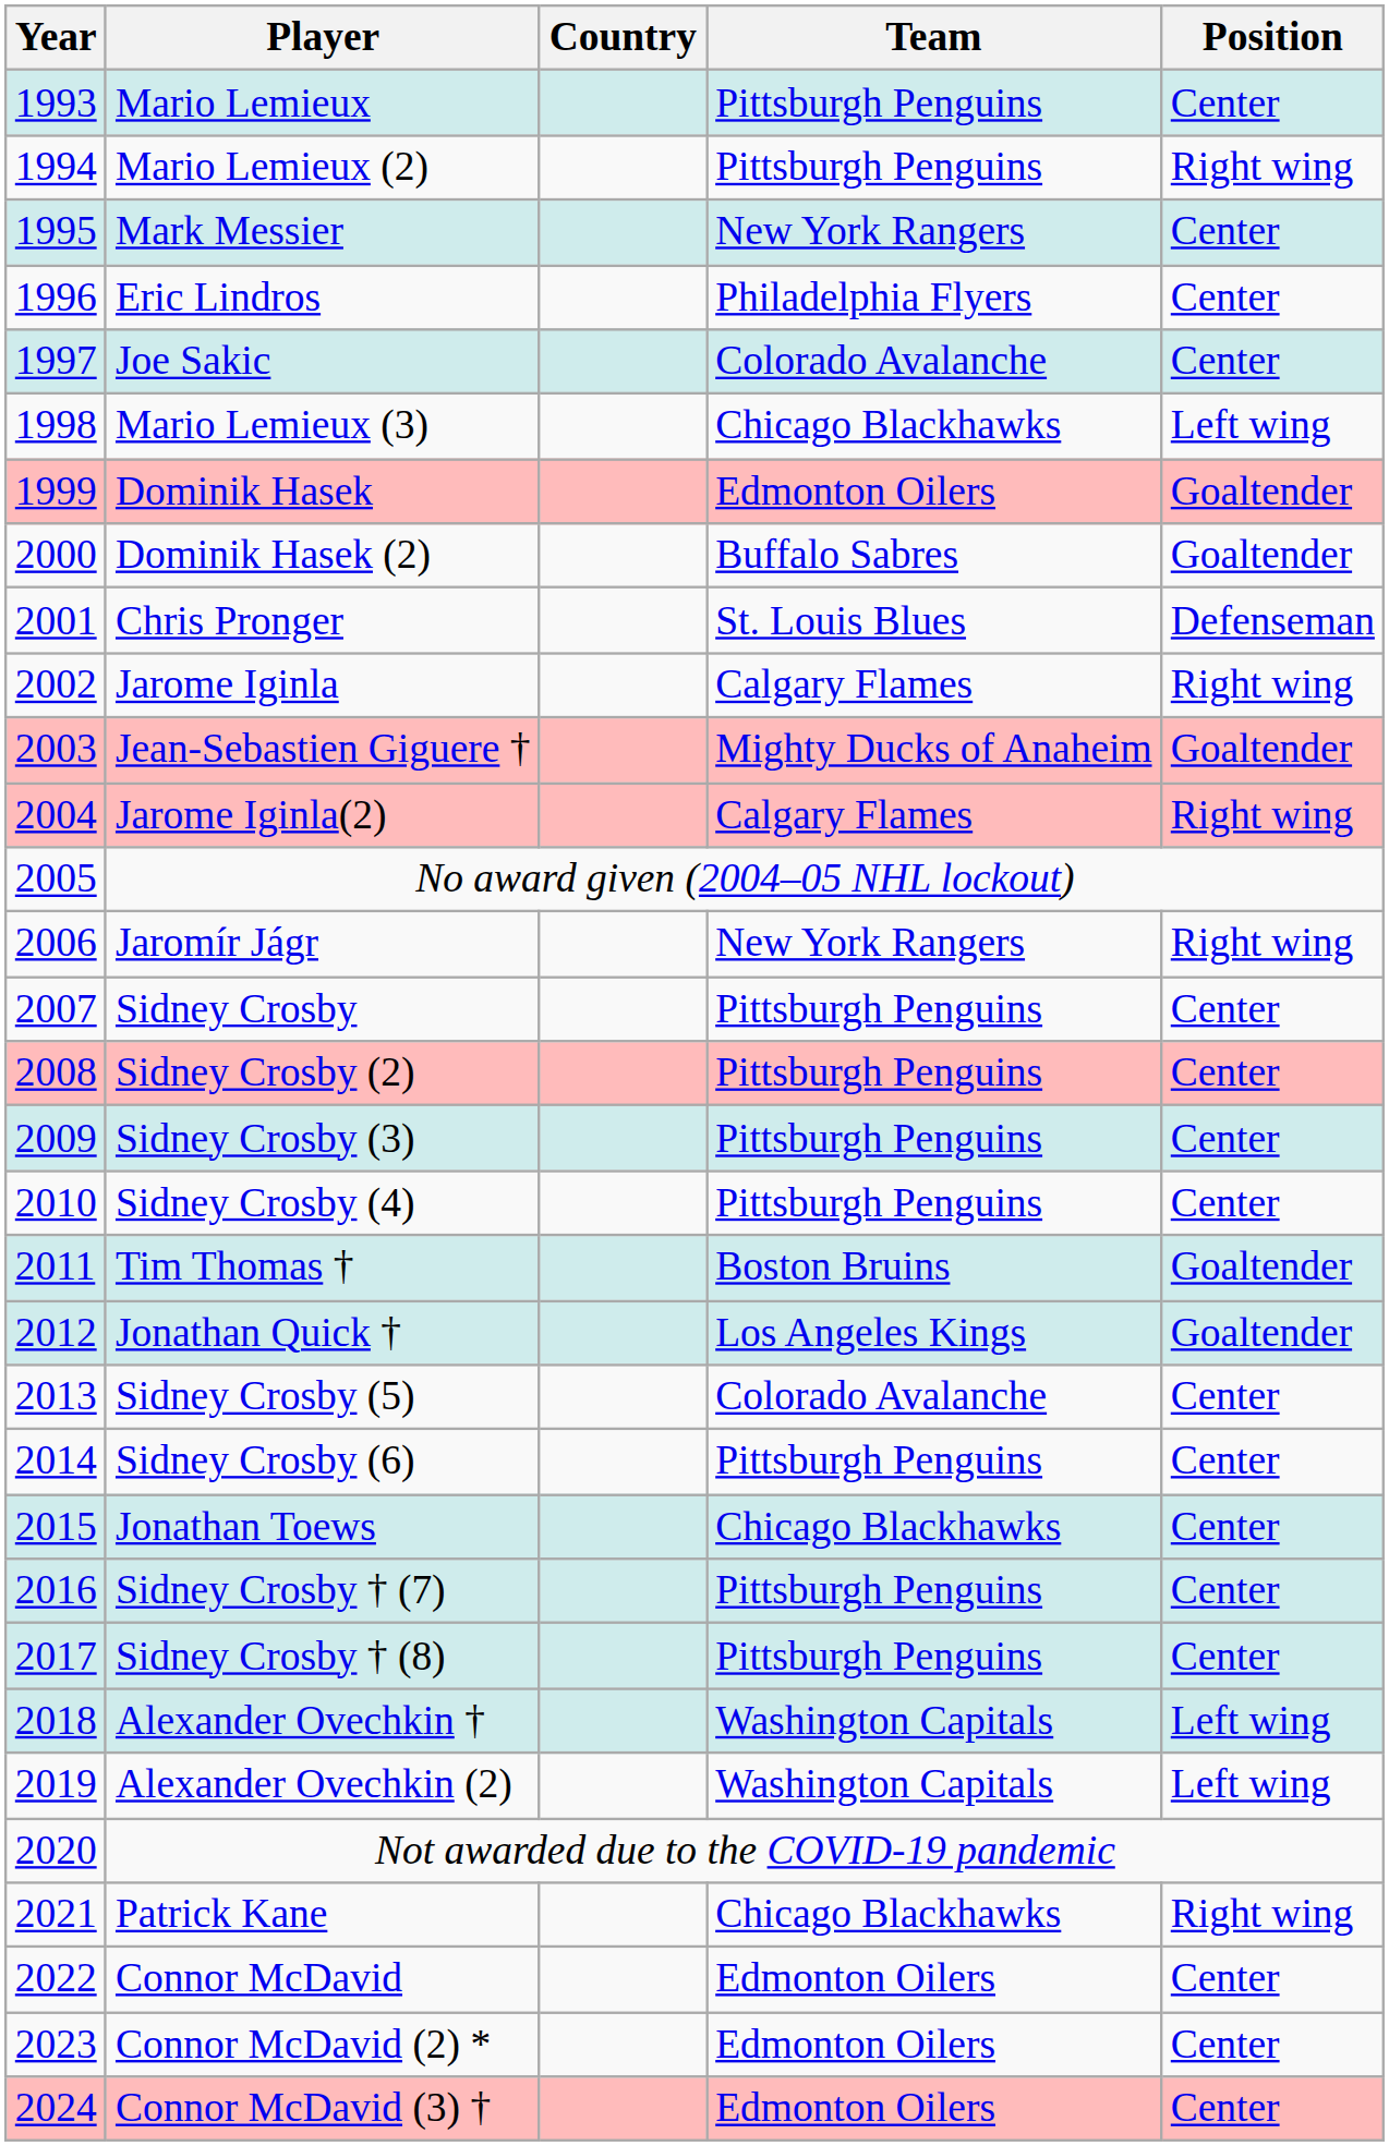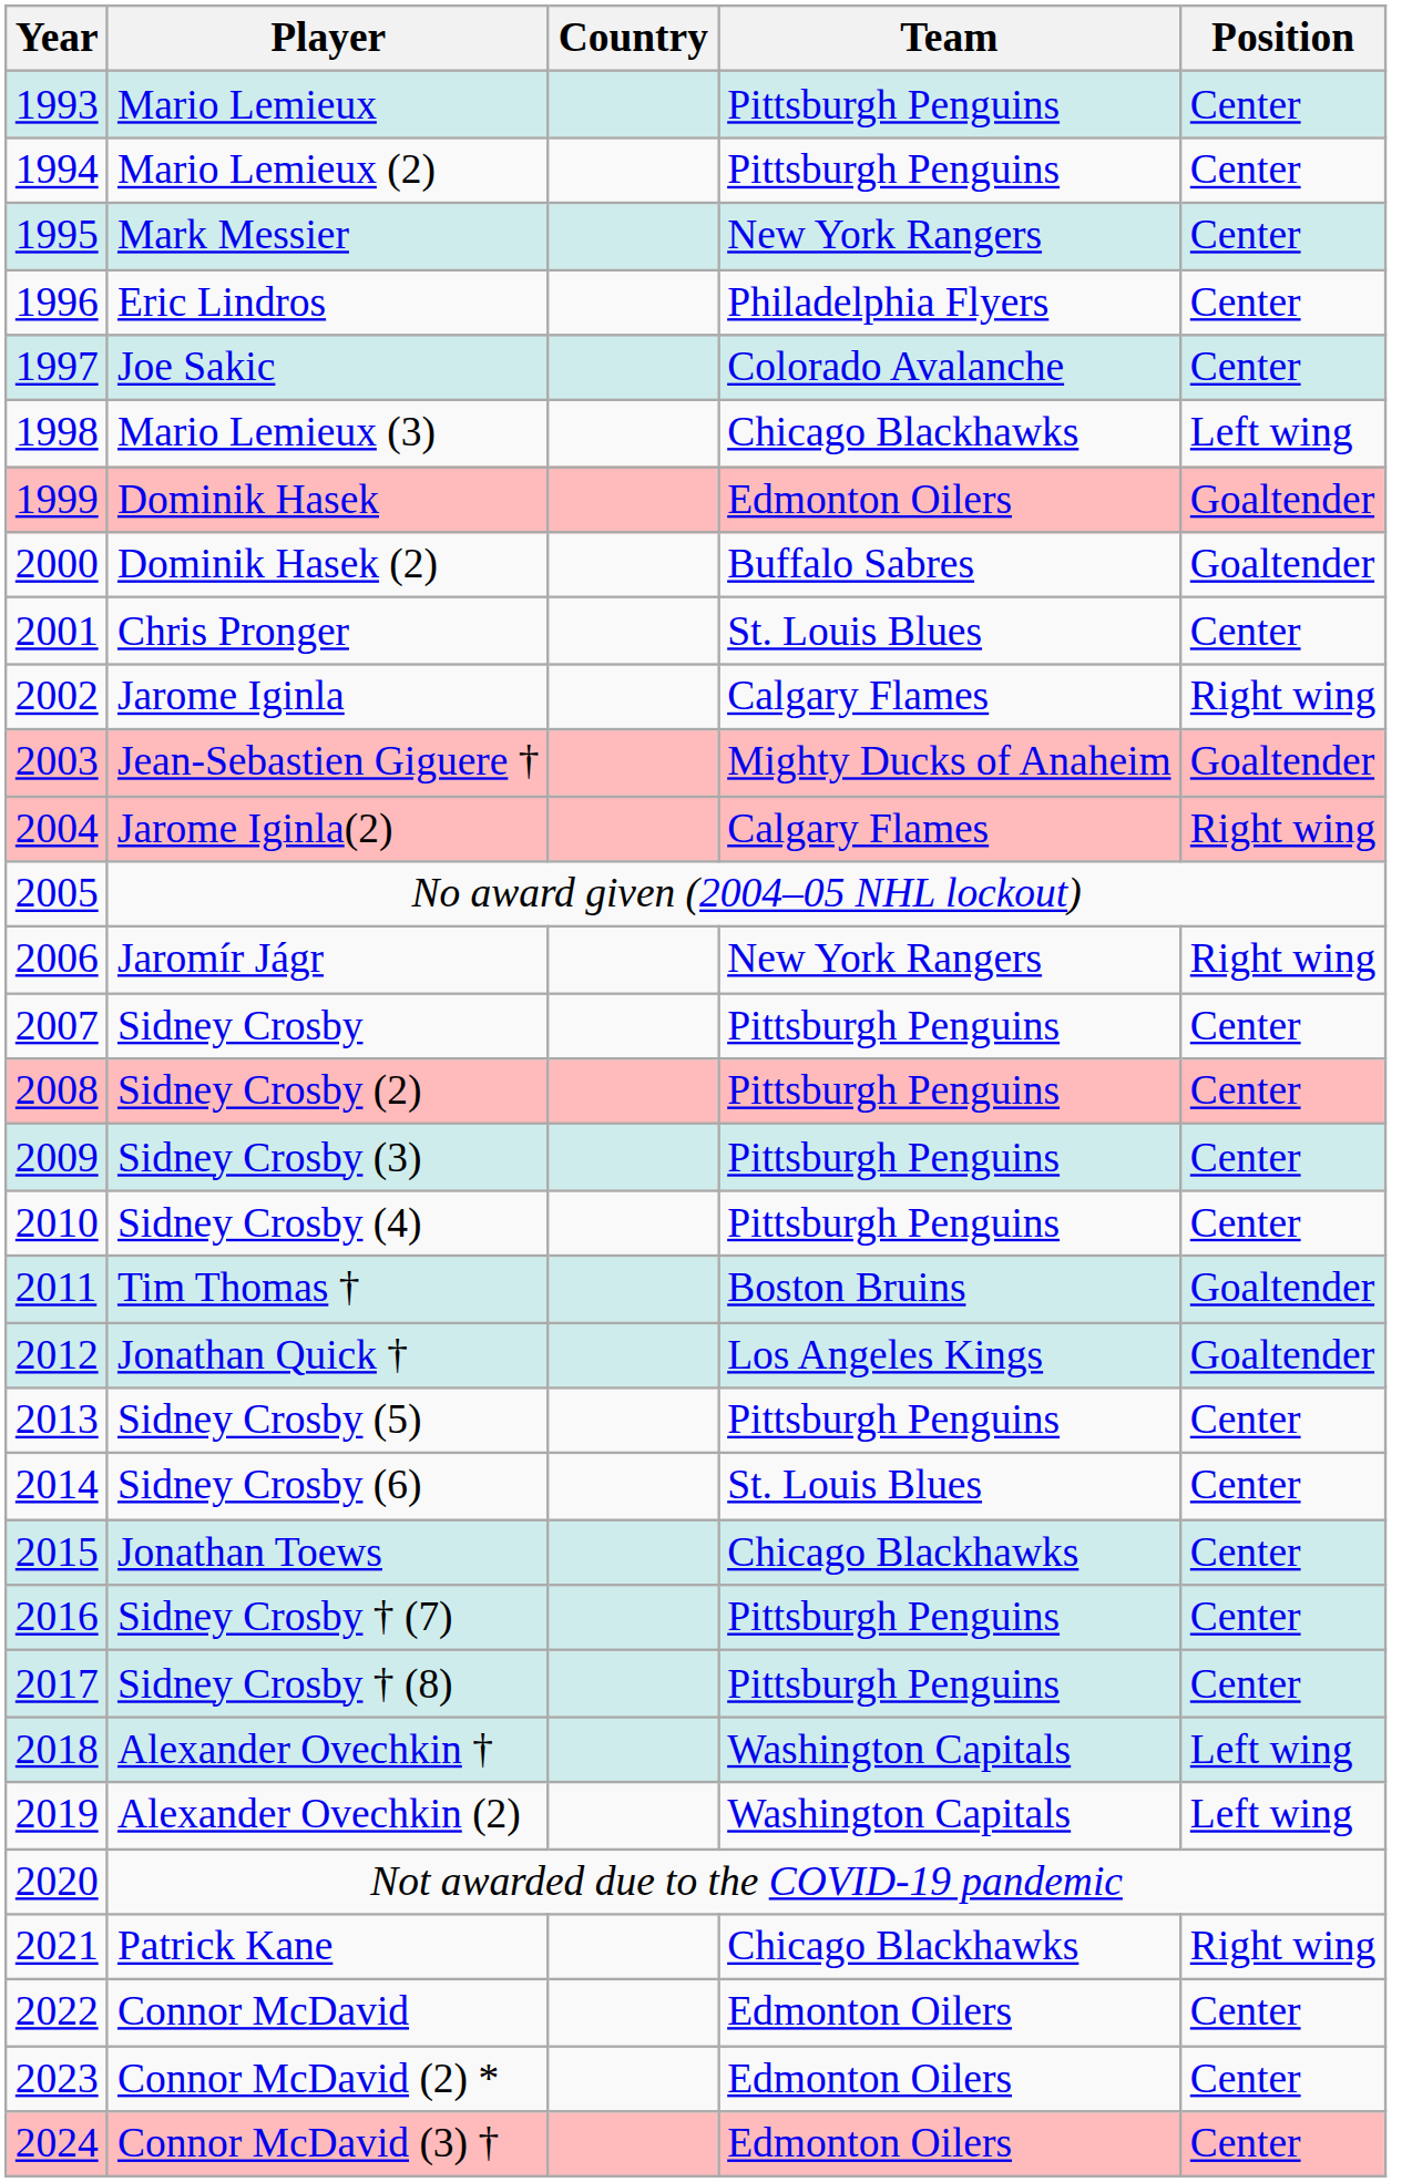Mario Lemieux (2) | Position: Right wing -> Center
Chris Pronger | Position: Defenseman -> Center
Sidney Crosby (5) | Team: Colorado Avalanche -> Pittsburgh Penguins
Sidney Crosby (6) | Team: Pittsburgh Penguins -> St. Louis Blues
